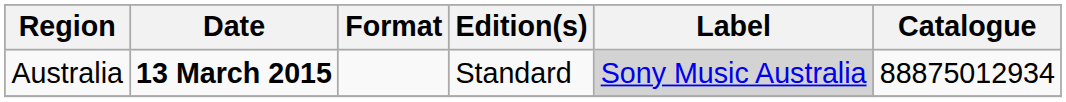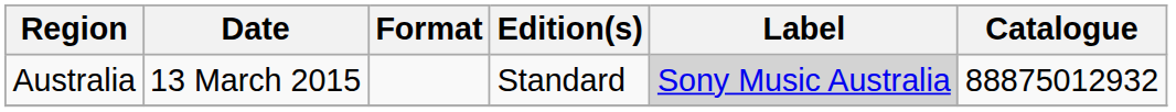Australia | Date: bold -> normal
Australia | Catalogue: 88875012934 -> 88875012932
